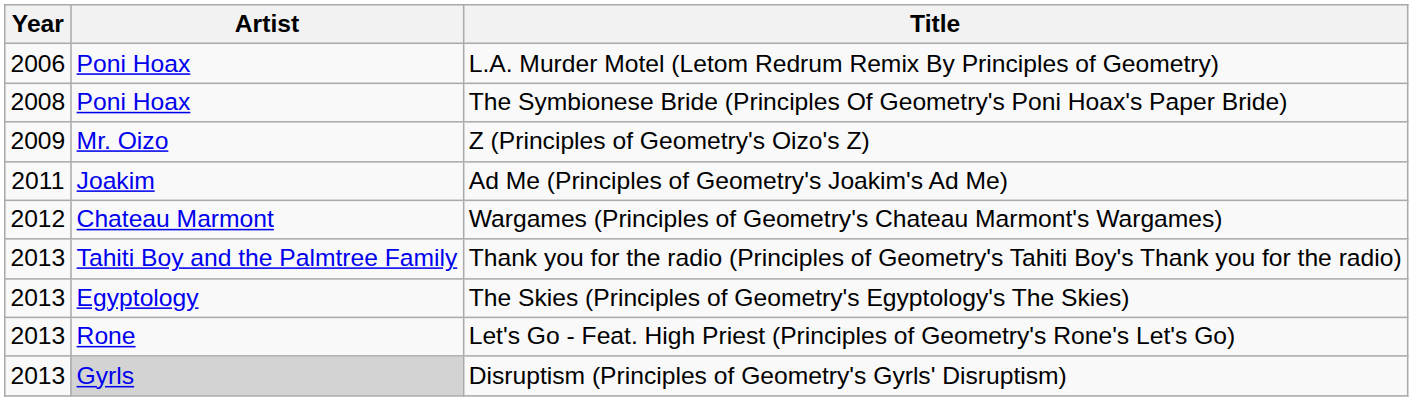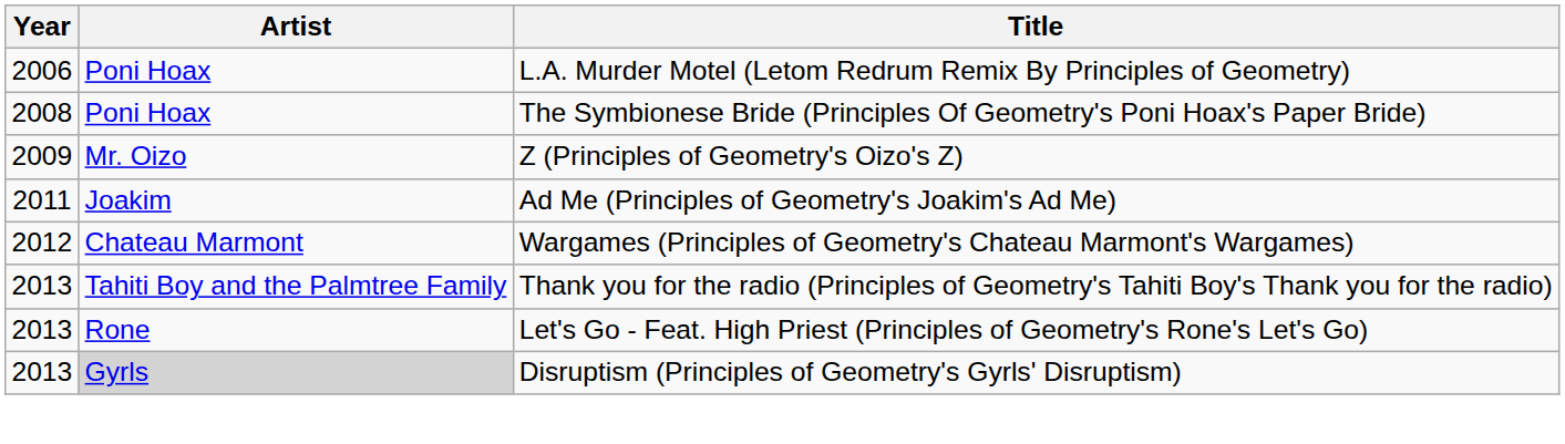- row: 2013 | Egyptology | The Skies (Principles of Geometry's Egyptology's The Skies)
